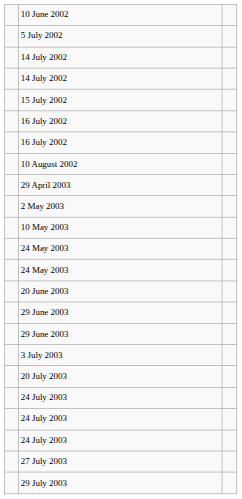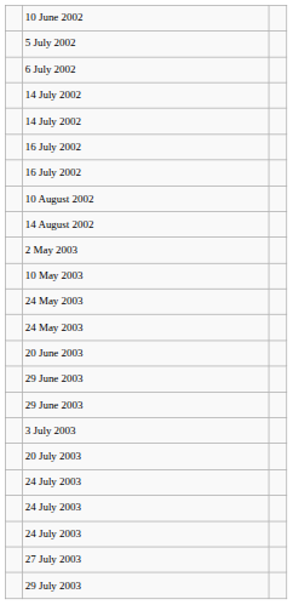+ row: 6 July 2002
- row: 15 July 2002
+ row: 14 August 2002
- row: 29 April 2003
